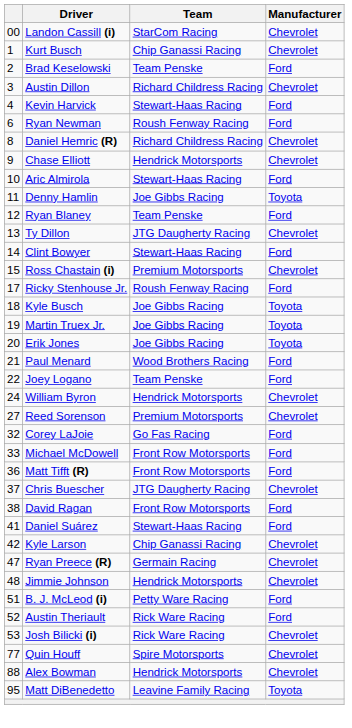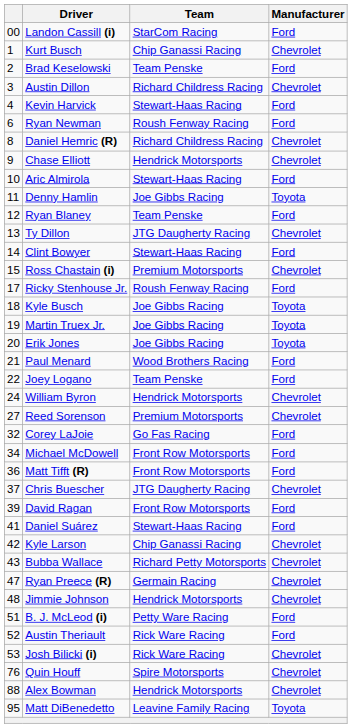Landon Cassill (i) | Manufacturer: Chevrolet -> Ford
Michael McDowell | column 1: 33 -> 34
David Ragan | column 1: 38 -> 39
+ row: 43 | Bubba Wallace | Richard Petty Motorsports | Chevrolet
Quin Houff | column 1: 77 -> 76
